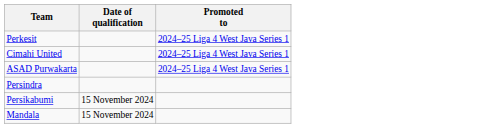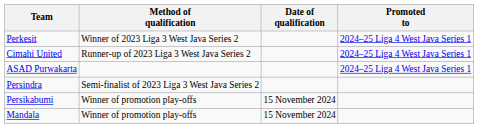+ column: Method of qualification | Winner of 2023 Liga 3 West Java Series 2 | Runner-up of 2023 Liga 3 West Java Series 2 | Semi-finalist of 2023 Liga 3 West Java Series 2 | Winner of promotion play-offs | Winner of promotion play-offs
